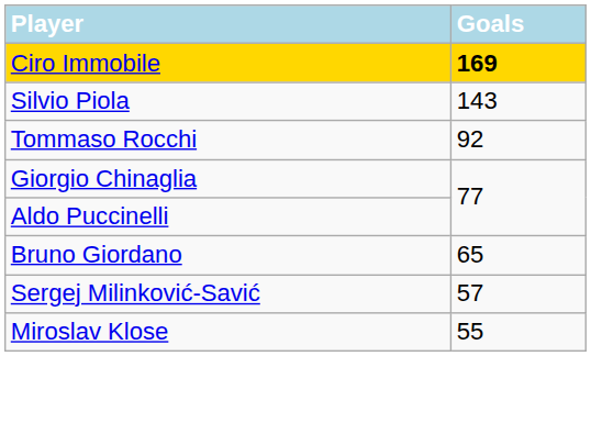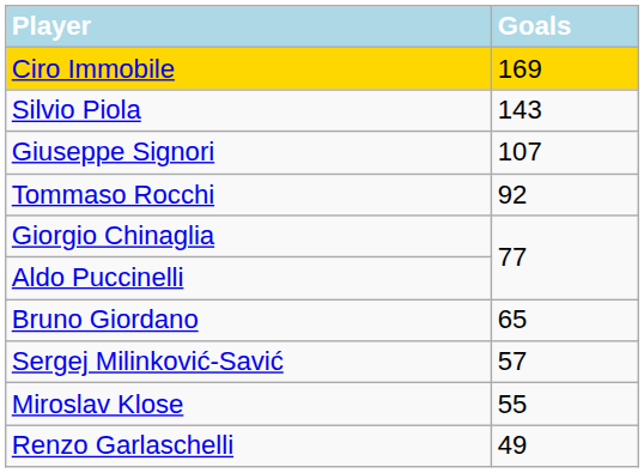Ciro Immobile | Goals: bold -> normal
+ row: Giuseppe Signori | 107
+ row: Renzo Garlaschelli | 49
